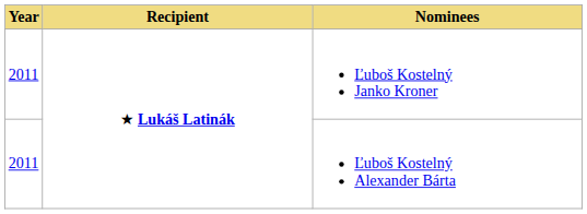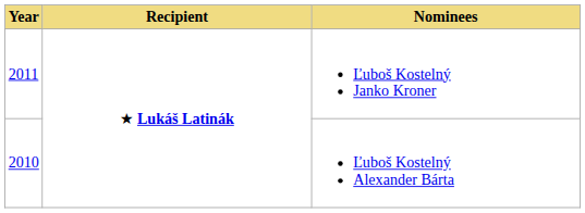Ľuboš Kostelný Alexander Bárta | Year: 2011 -> 2010
